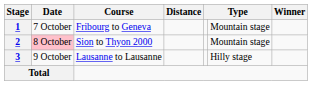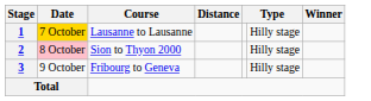1 | Date: no background -> gold background
1 | Course: Fribourg to Geneva -> Lausanne to Lausanne
1 | column 6: Mountain stage -> Hilly stage
2 | column 6: Mountain stage -> Hilly stage
3 | Course: Lausanne to Lausanne -> Fribourg to Geneva
